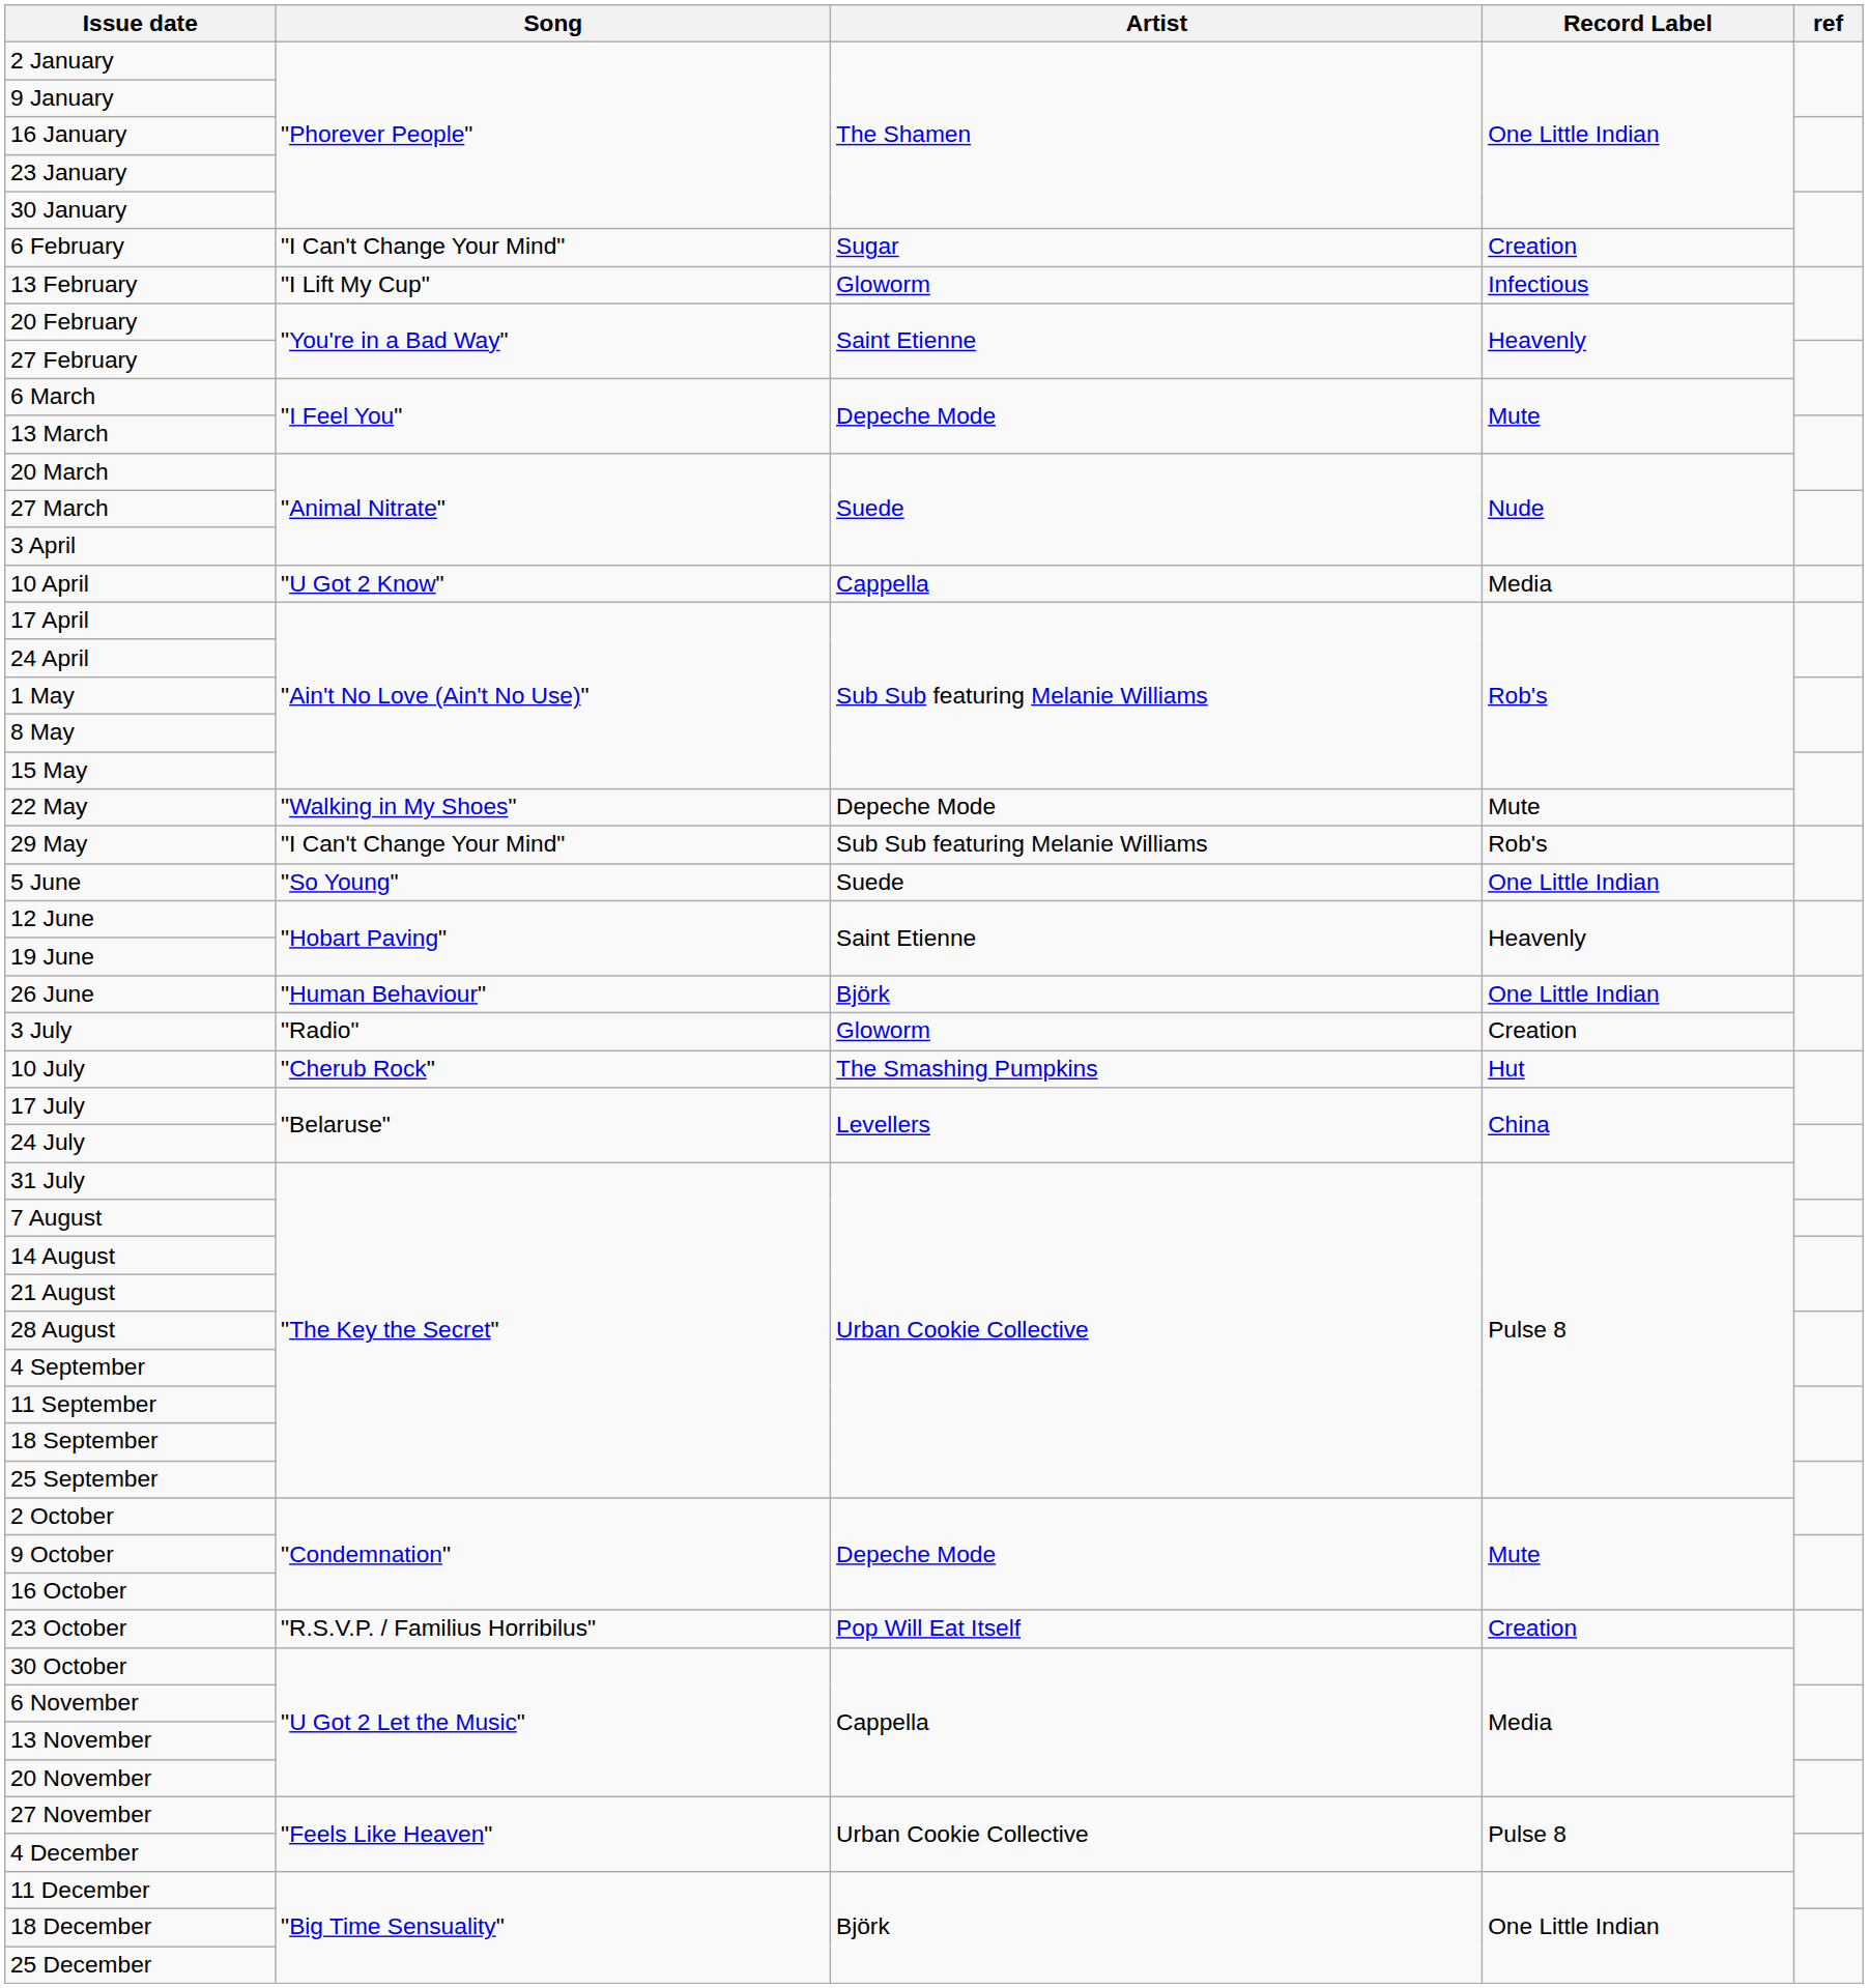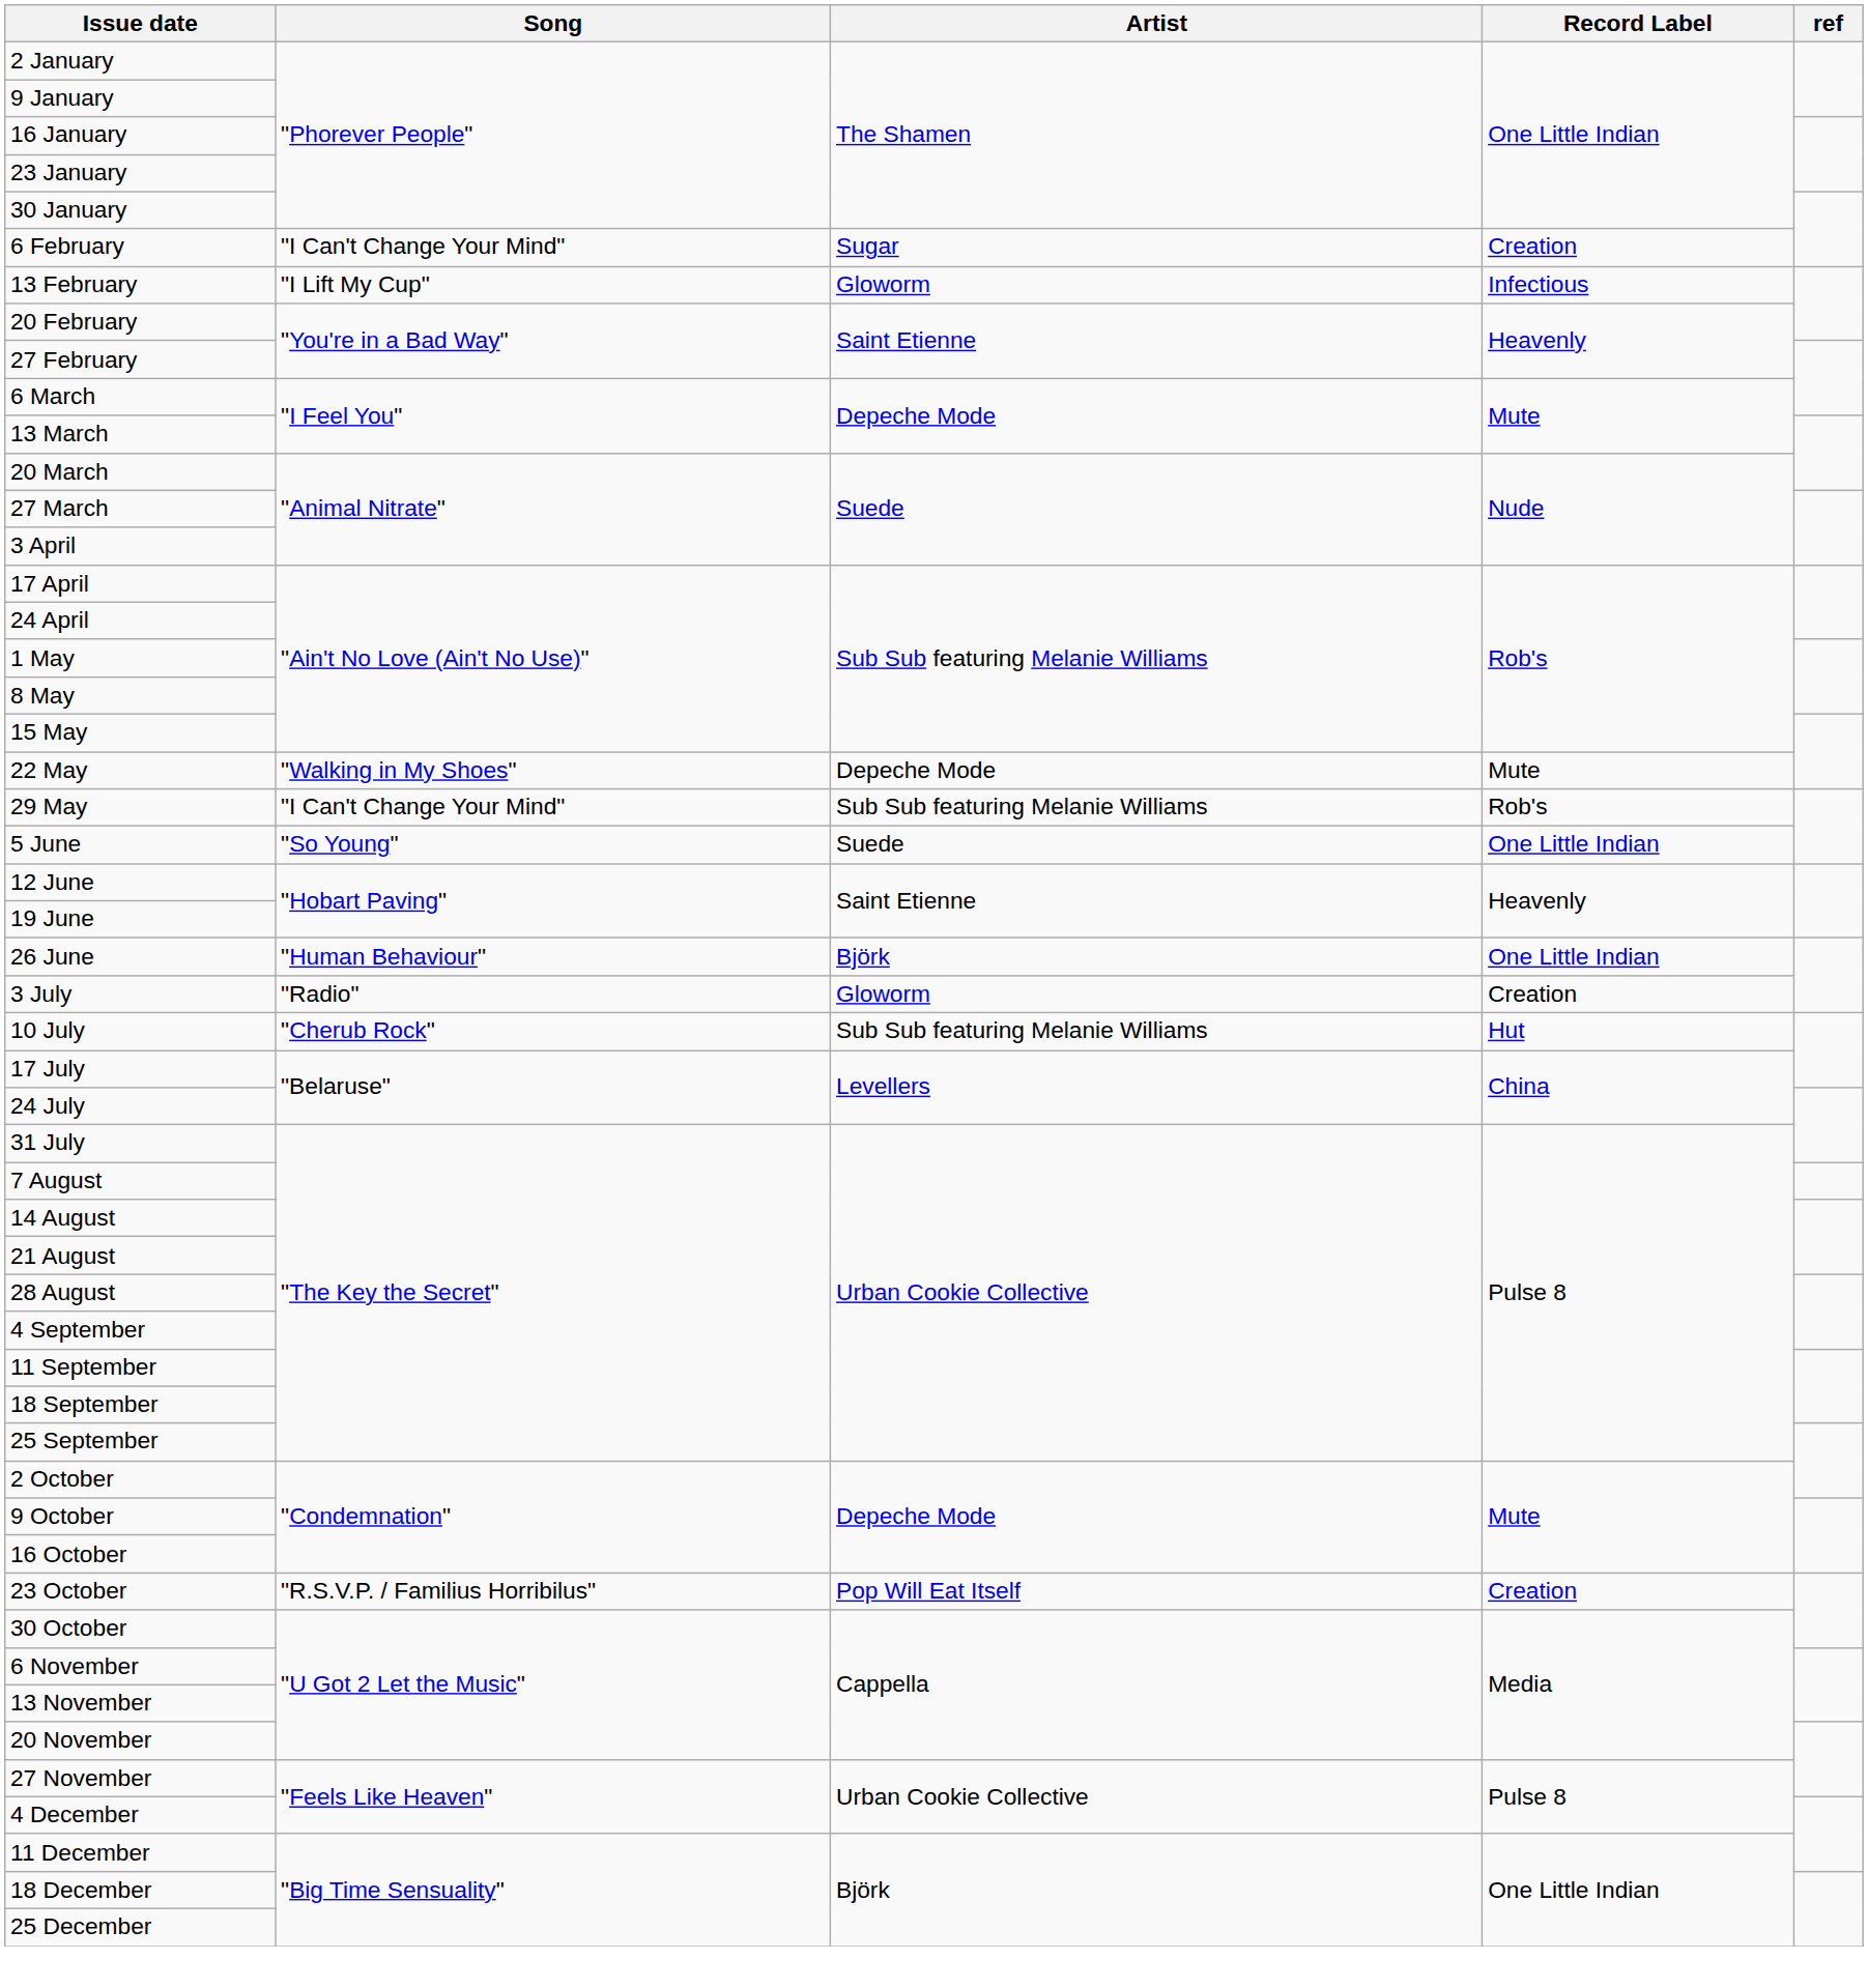- row: 10 April | "U Got 2 Know" | Cappella | Media
10 July | Artist: The Smashing Pumpkins -> Sub Sub featuring Melanie Williams
